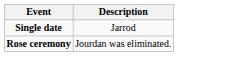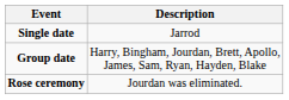+ row: Group date | Harry, Bingham, Jourdan, Brett, Apollo, James, Sam, Ryan, Hayden, Blake
